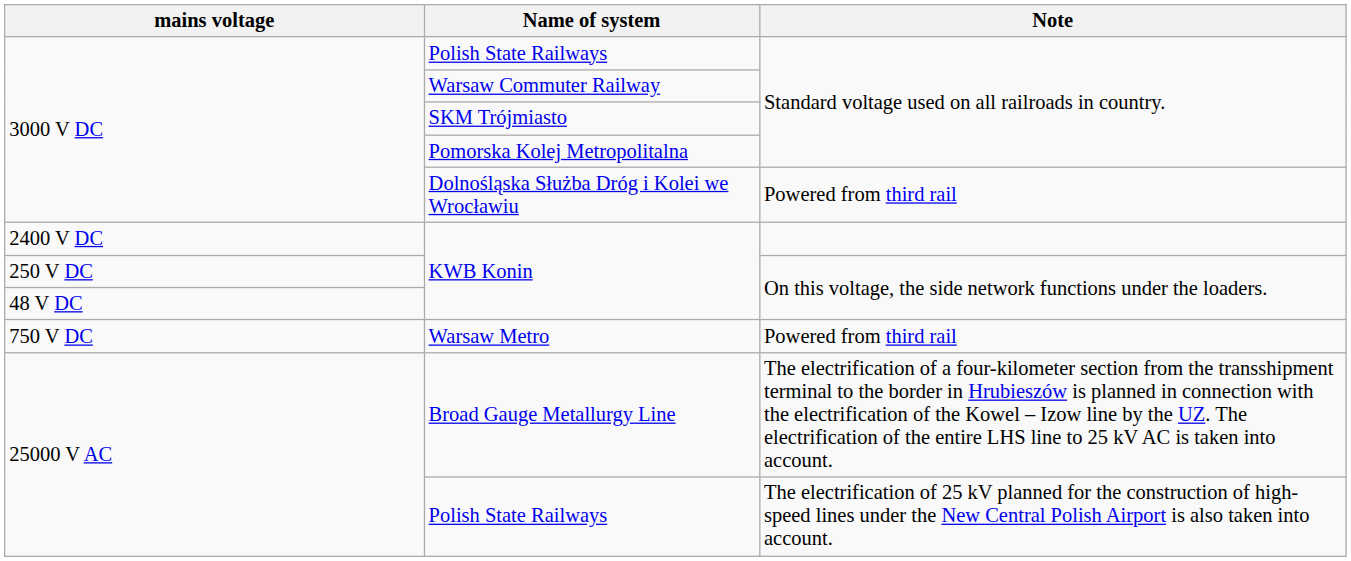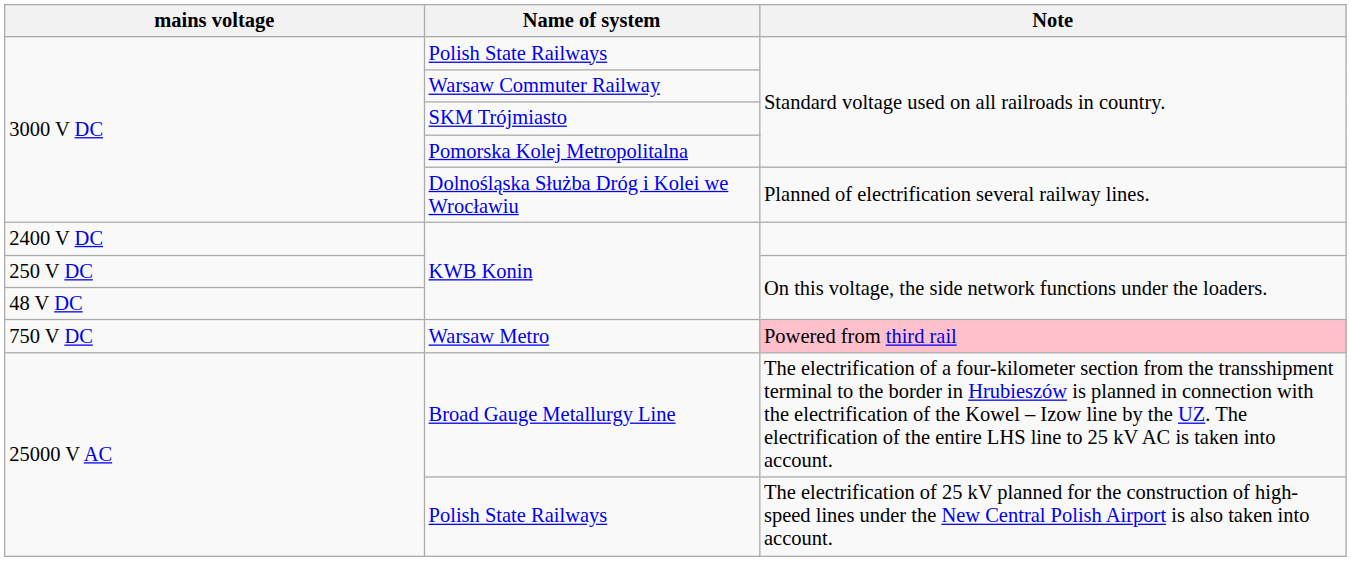Dolnośląska Służba Dróg i Kolei we Wrocławiu | Note: Powered from third rail -> Planned of electrification several railway lines.
Warsaw Metro | Note: no background -> pink background
